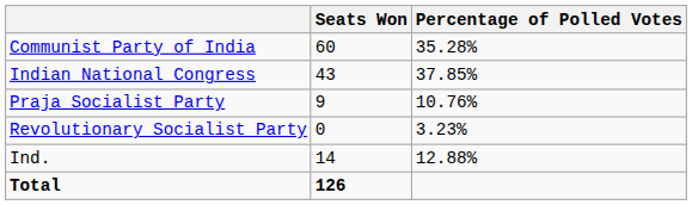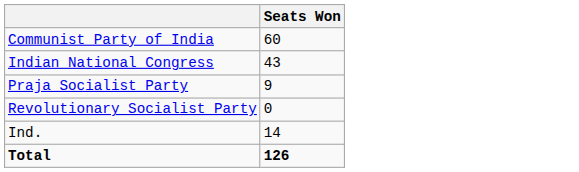- column: Percentage of Polled Votes | 35.28% | 37.85% | 10.76% | 3.23% | 12.88%
